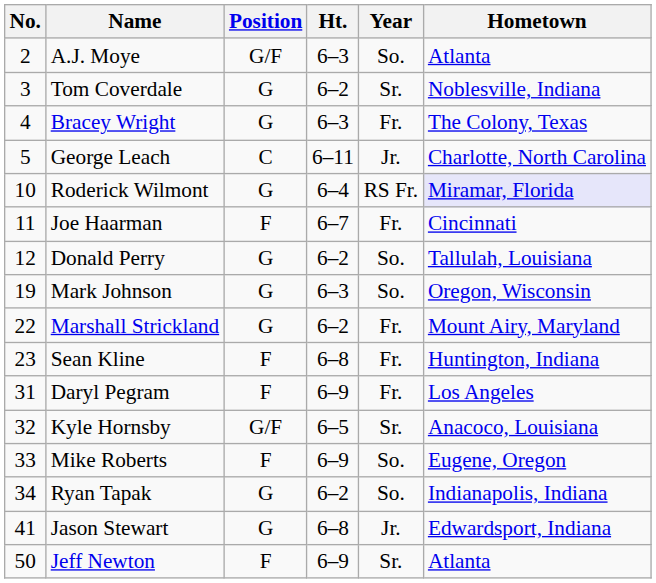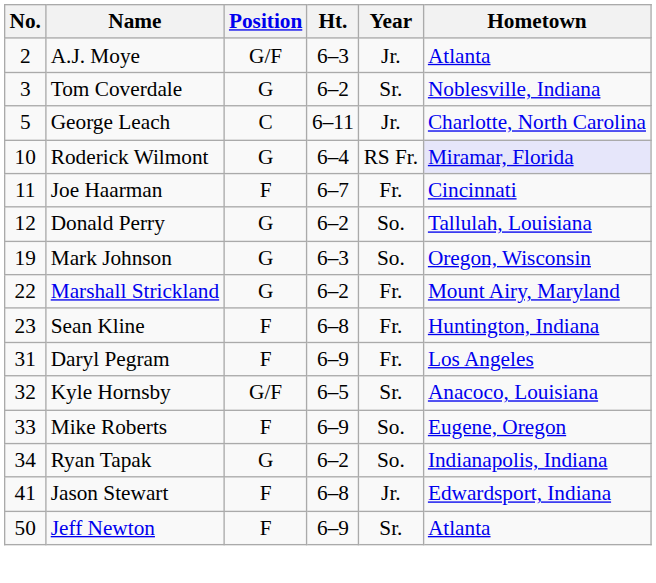A.J. Moye | Year: So. -> Jr.
- row: 4 | Bracey Wright | G | 6–3 | Fr. | The Colony, Texas
Jason Stewart | Position: G -> F
